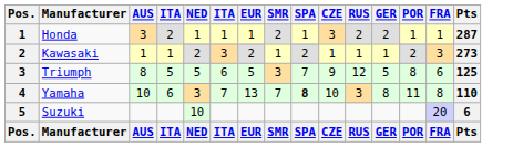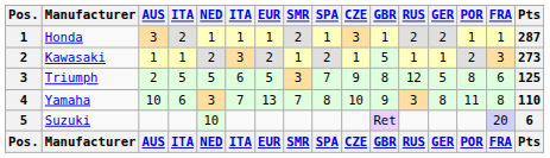+ column: GBR | 1 | 5 | 8 | 9 | Ret | GBR
Triumph | AUS: 8 -> 2
Yamaha | SPA: bold -> normal
